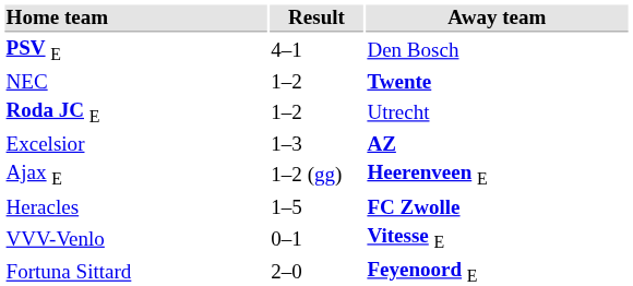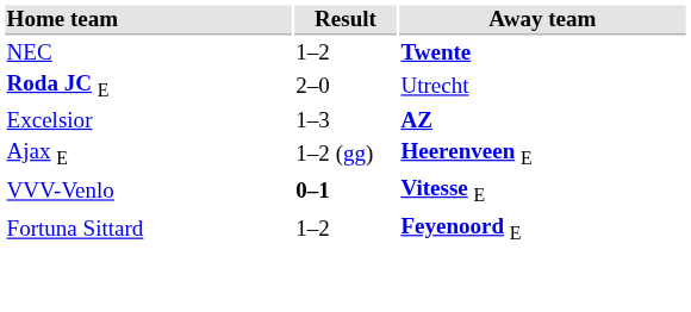- row: PSV E | 4–1 | Den Bosch
Roda JC E | Result: 1–2 -> 2–0
- row: Heracles | 1–5 | FC Zwolle
VVV-Venlo | Result: normal -> bold
Fortuna Sittard | Result: 2–0 -> 1–2
